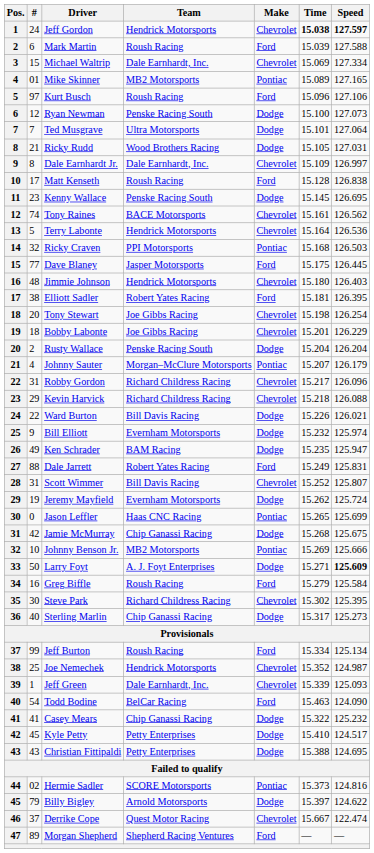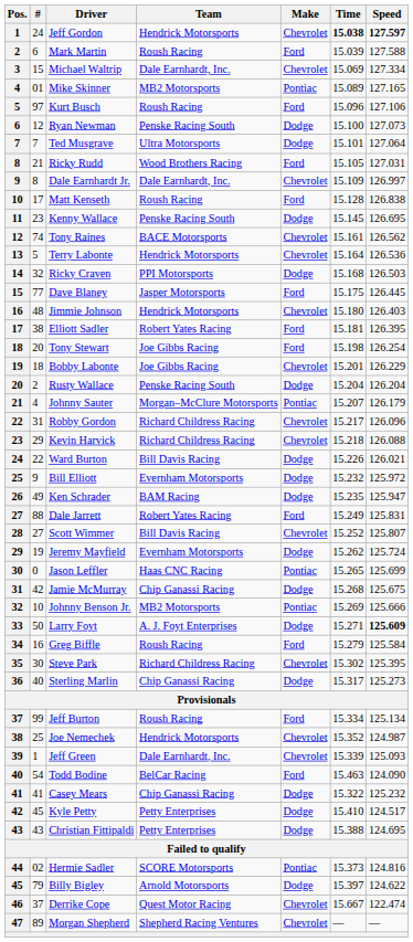Ricky Rudd | Make: Dodge -> Ford
Ricky Craven | Make: Pontiac -> Dodge
Tony Stewart | Make: Chevrolet -> Ford
Bill Elliott | Speed: 125.974 -> 125.972
Scott Wimmer | #: 31 -> 27
Morgan Shepherd | Make: Ford -> Chevrolet
